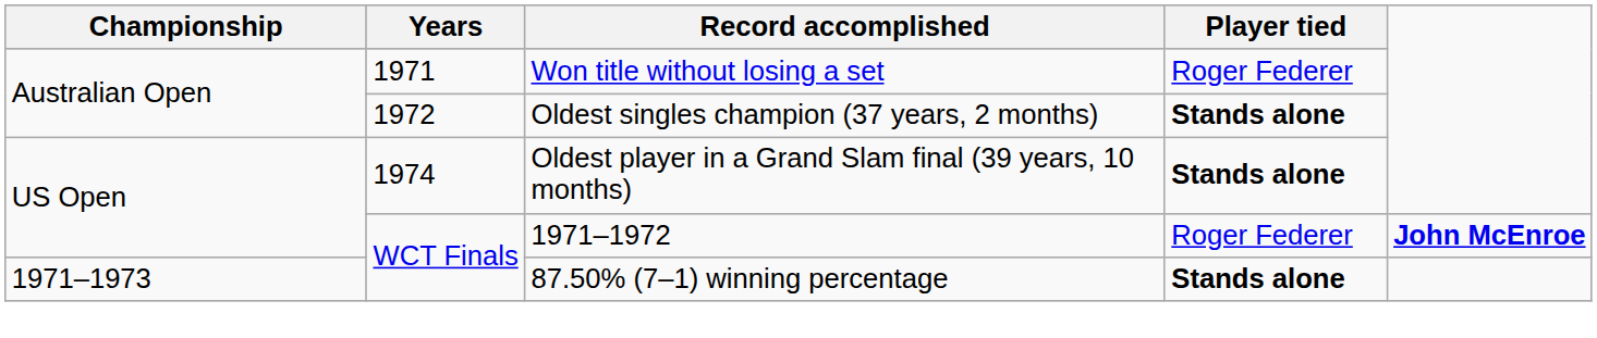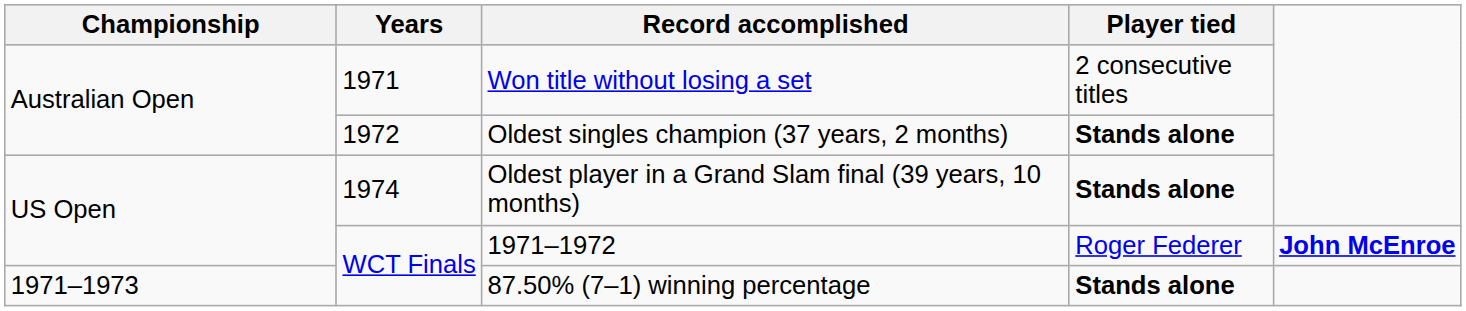Won title without losing a set | Player tied: Roger Federer -> 2 consecutive titles
